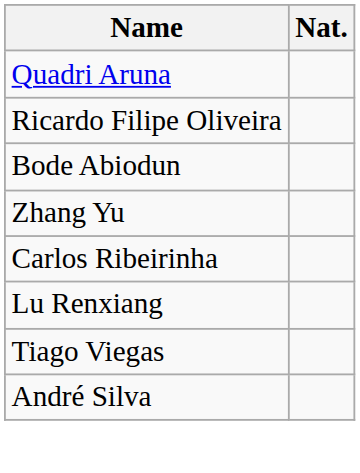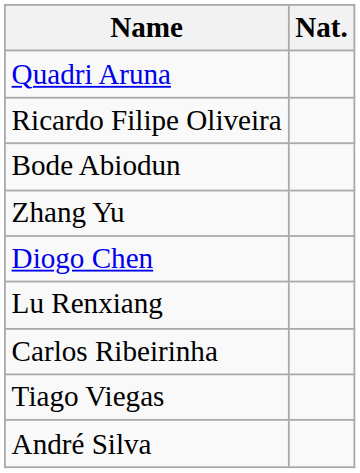+ row: Diogo Chen
rows swapped: Carlos Ribeirinha <-> Lu Renxiang
